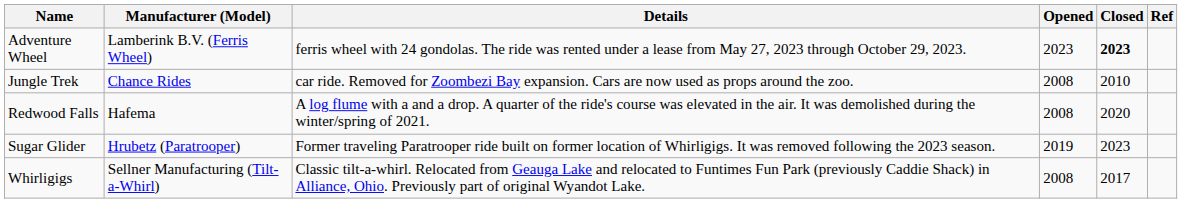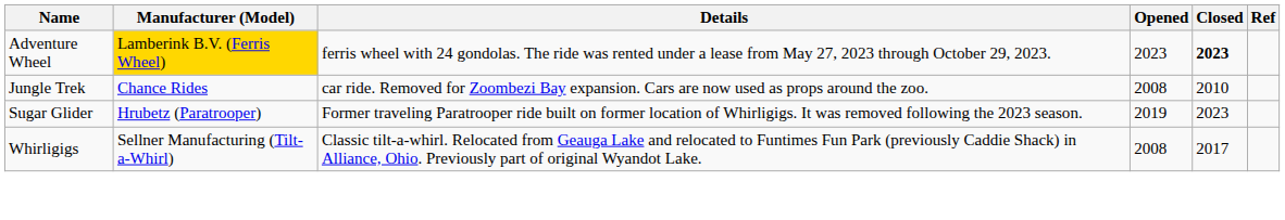Adventure Wheel | Manufacturer (Model): no background -> gold background
- row: Redwood Falls | Hafema | A log flume with a and a drop. A quarter of the ride's course was elevated in the air. It was demolished during the winter/spring of 2021. | 2008 | 2020
